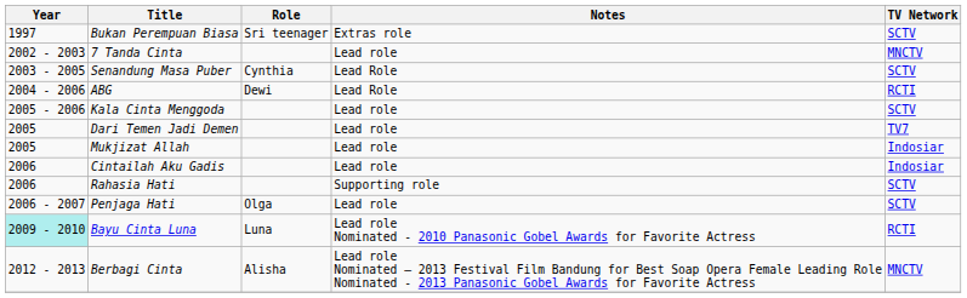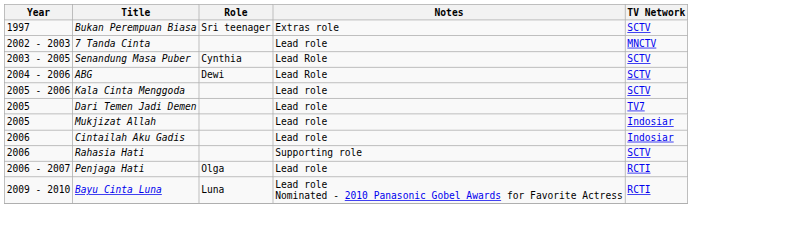ABG | TV Network: RCTI -> SCTV
Penjaga Hati | TV Network: SCTV -> RCTI
Bayu Cinta Luna | Year: paleturquoise background -> no background
- row: 2012 - 2013 | Berbagi Cinta | Alisha | Lead role Nominated – 2013 Festival Film Bandung for Best Soap Opera Female Leading Role Nominated - 2013 Panasonic Gobel Awards for Favorite Actress | MNCTV
